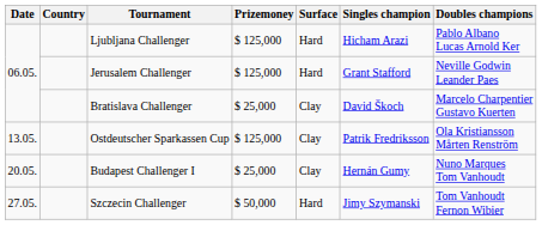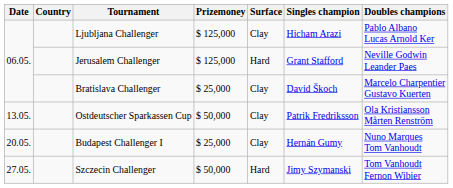Ljubljana Challenger | Surface: Hard -> Clay
Ostdeutscher Sparkassen Cup | Prizemoney: $ 125,000 -> $ 50,000
